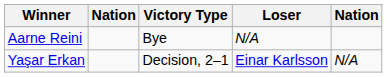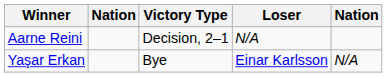Aarne Reini | Victory Type: Bye -> Decision, 2–1
Yaşar Erkan | Victory Type: Decision, 2–1 -> Bye
